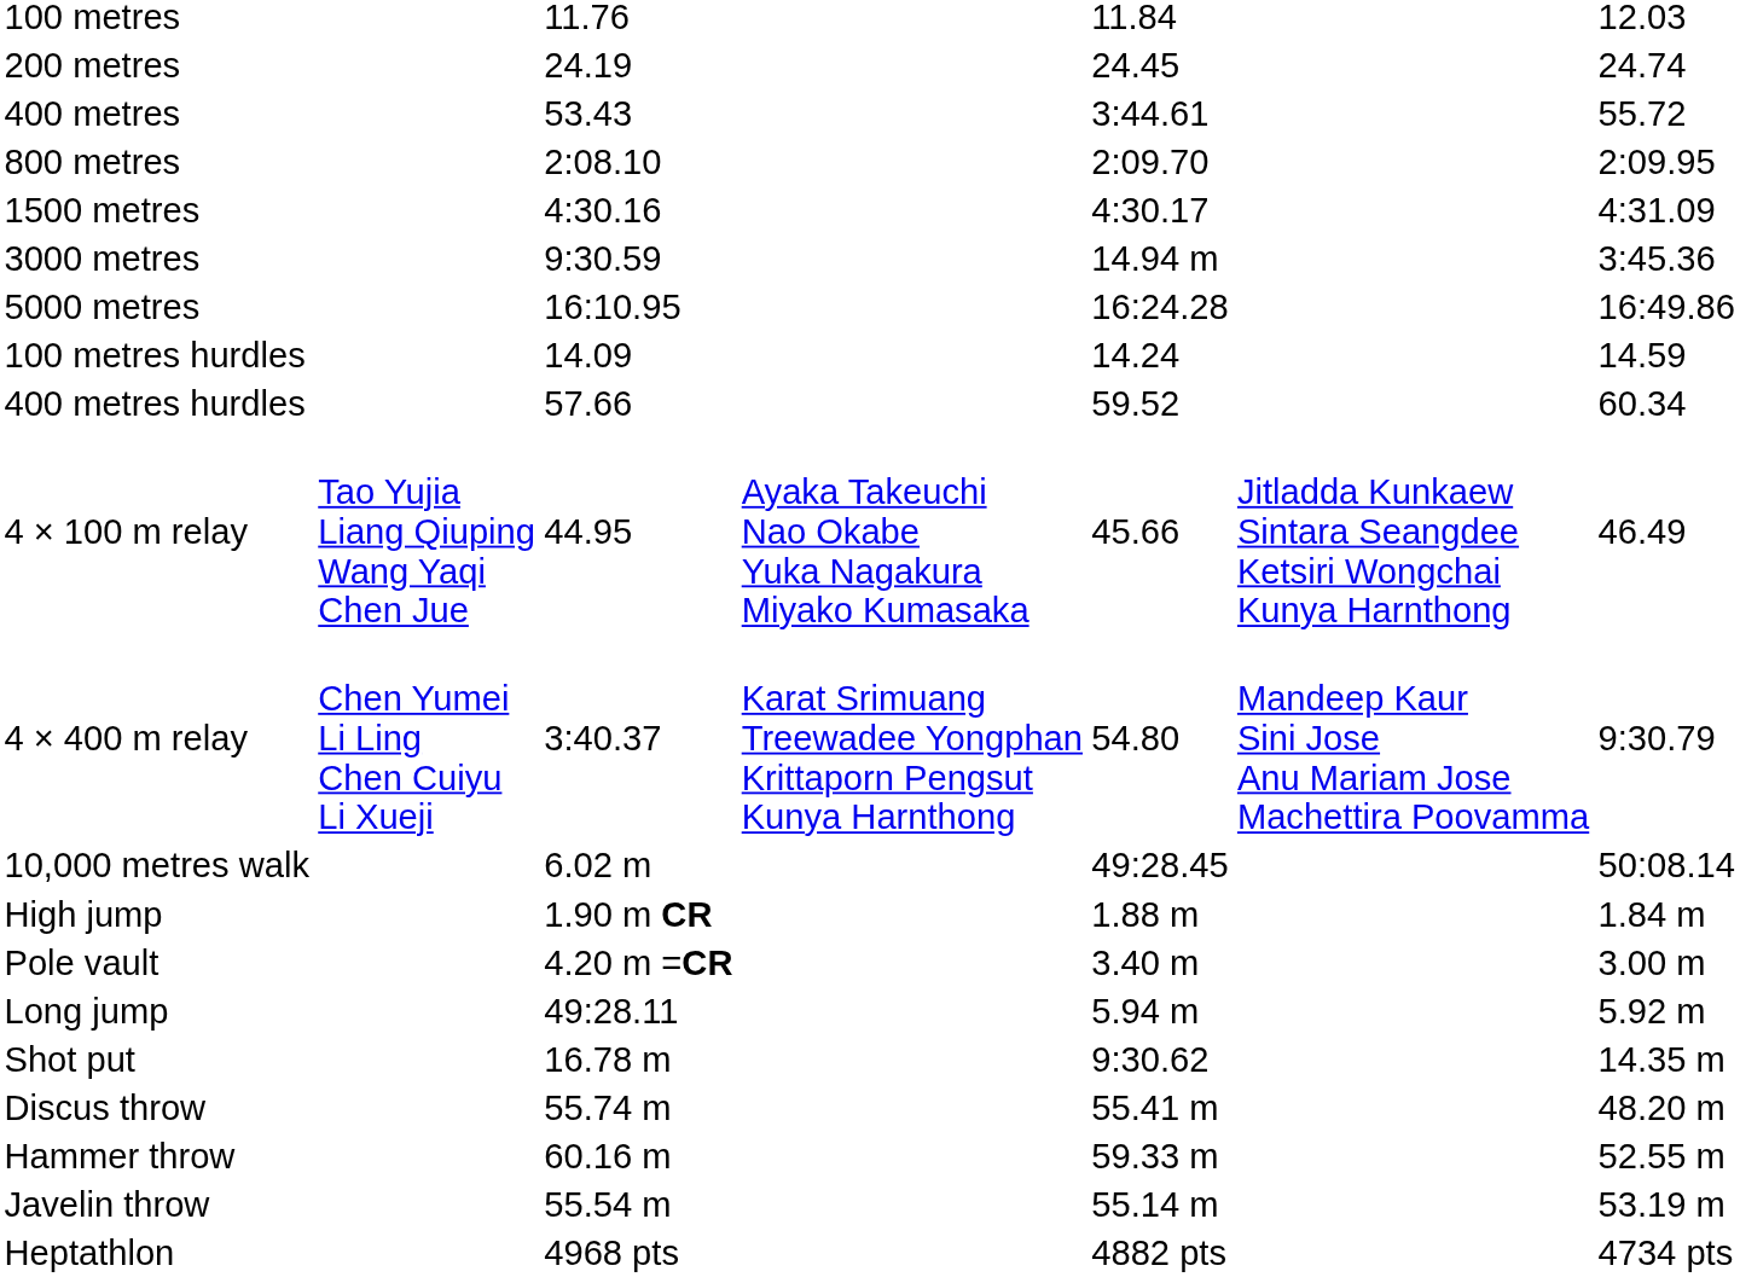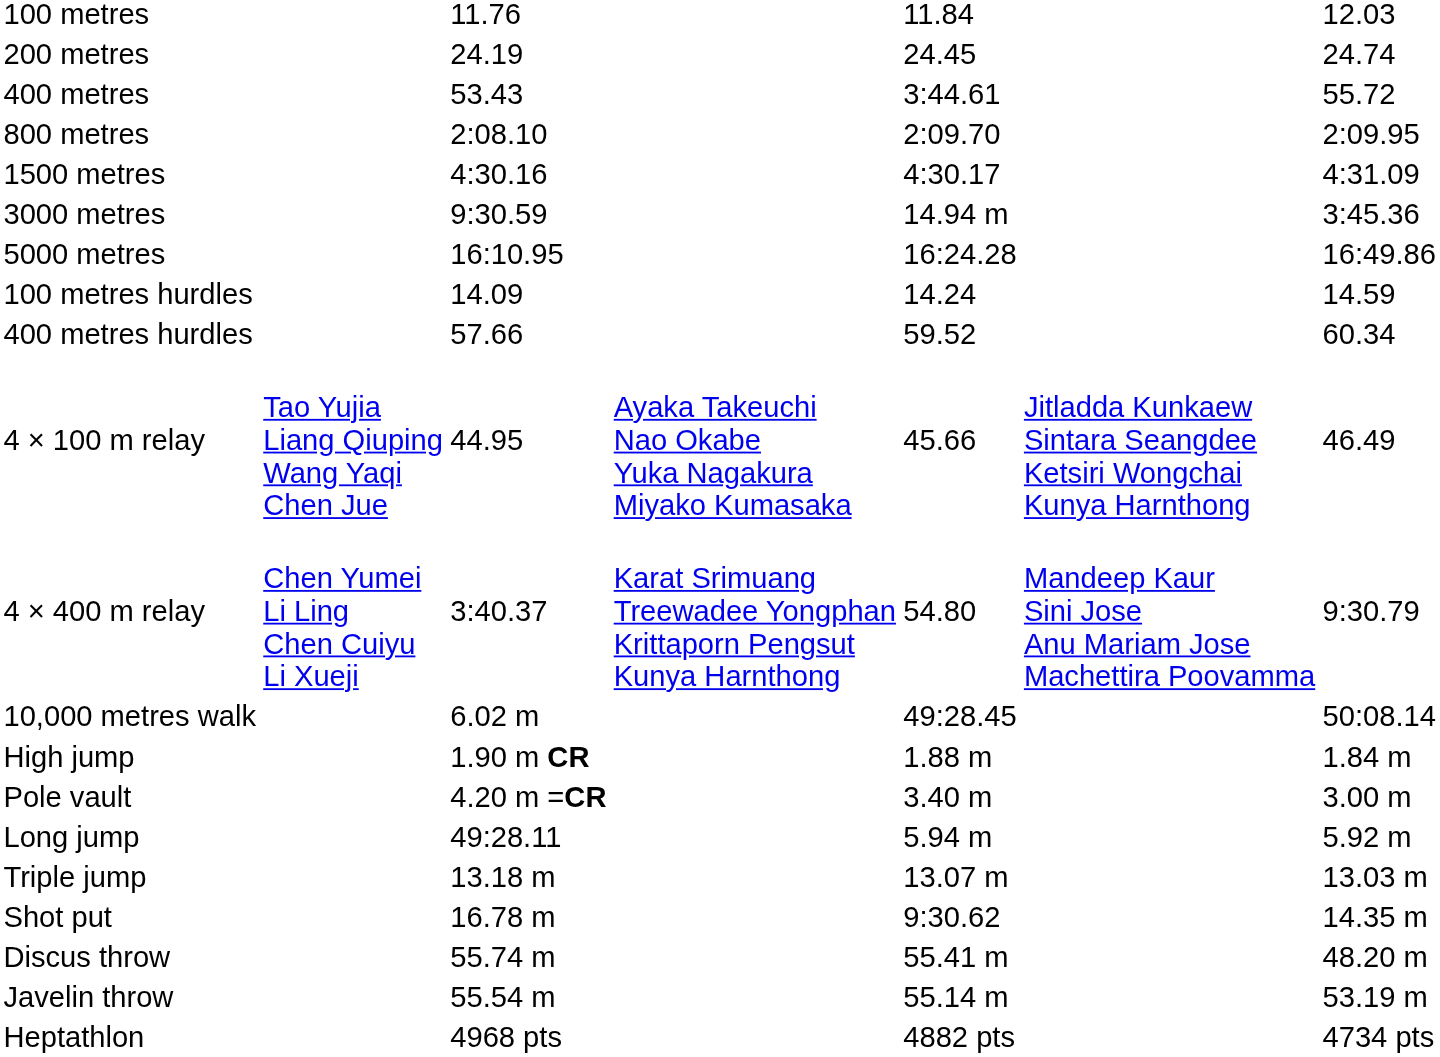+ row: Triple jump | 13.18 m | 13.07 m | 13.03 m
- row: Hammer throw | 60.16 m | 59.33 m | 52.55 m
